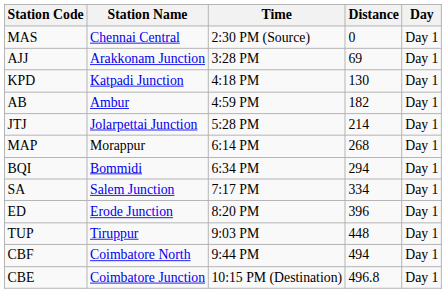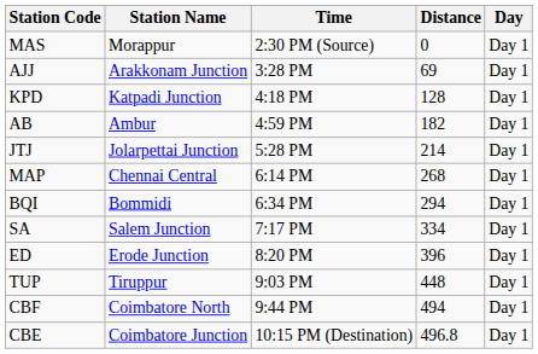MAS | Station Name: Chennai Central -> Morappur
KPD | Distance: 130 -> 128
MAP | Station Name: Morappur -> Chennai Central
